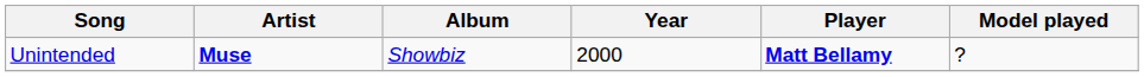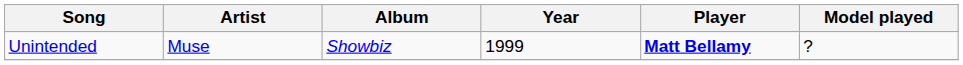Unintended | Artist: bold -> normal
Unintended | Year: 2000 -> 1999
